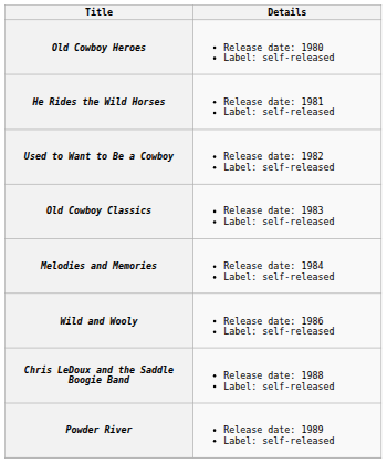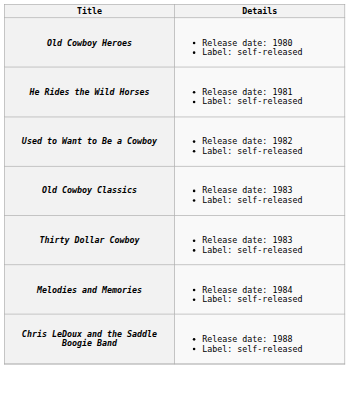+ row: Thirty Dollar Cowboy | Release date: 1983 Label: self-released
- row: Wild and Wooly | Release date: 1986 Label: self-released
- row: Powder River | Release date: 1989 Label: self-released
